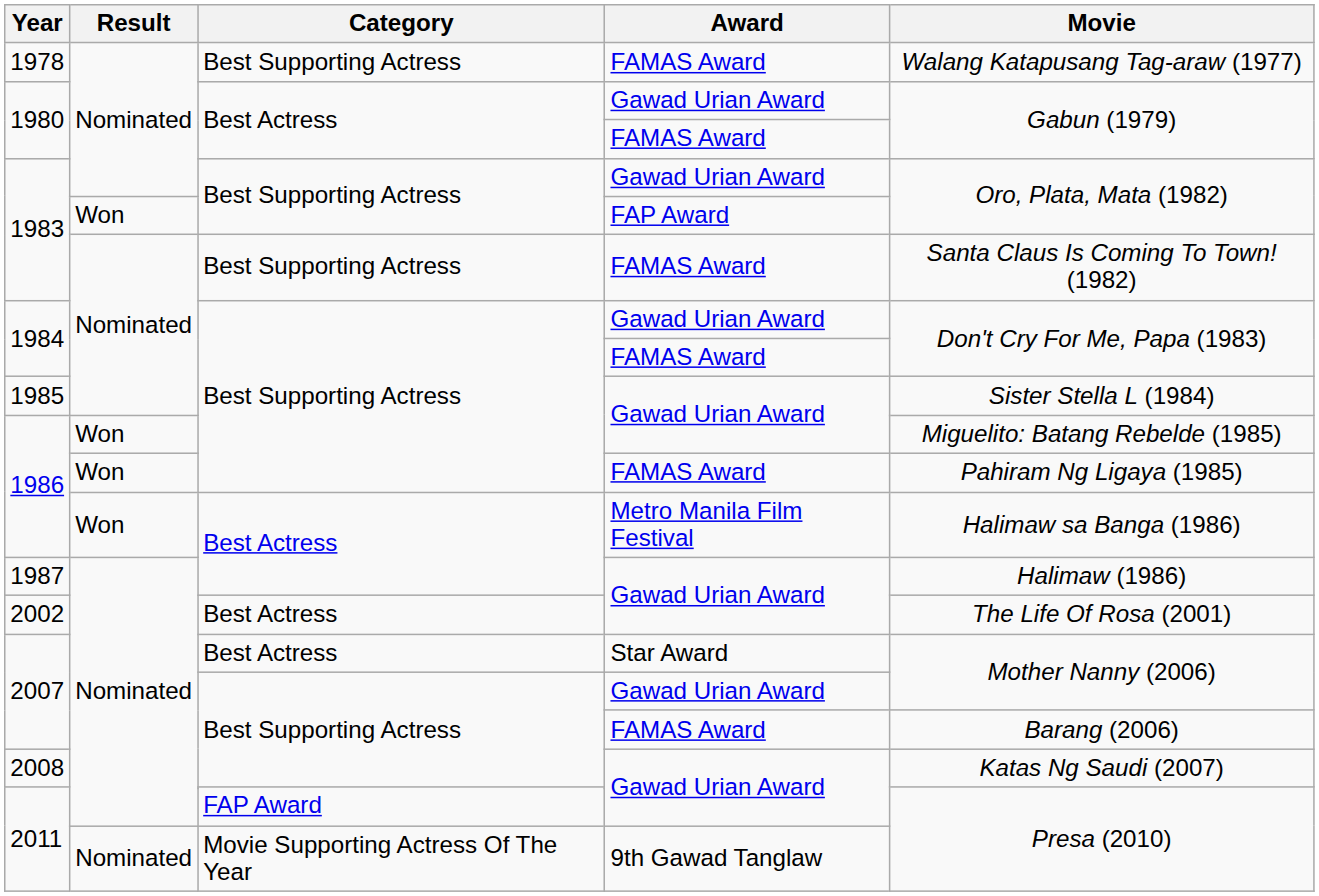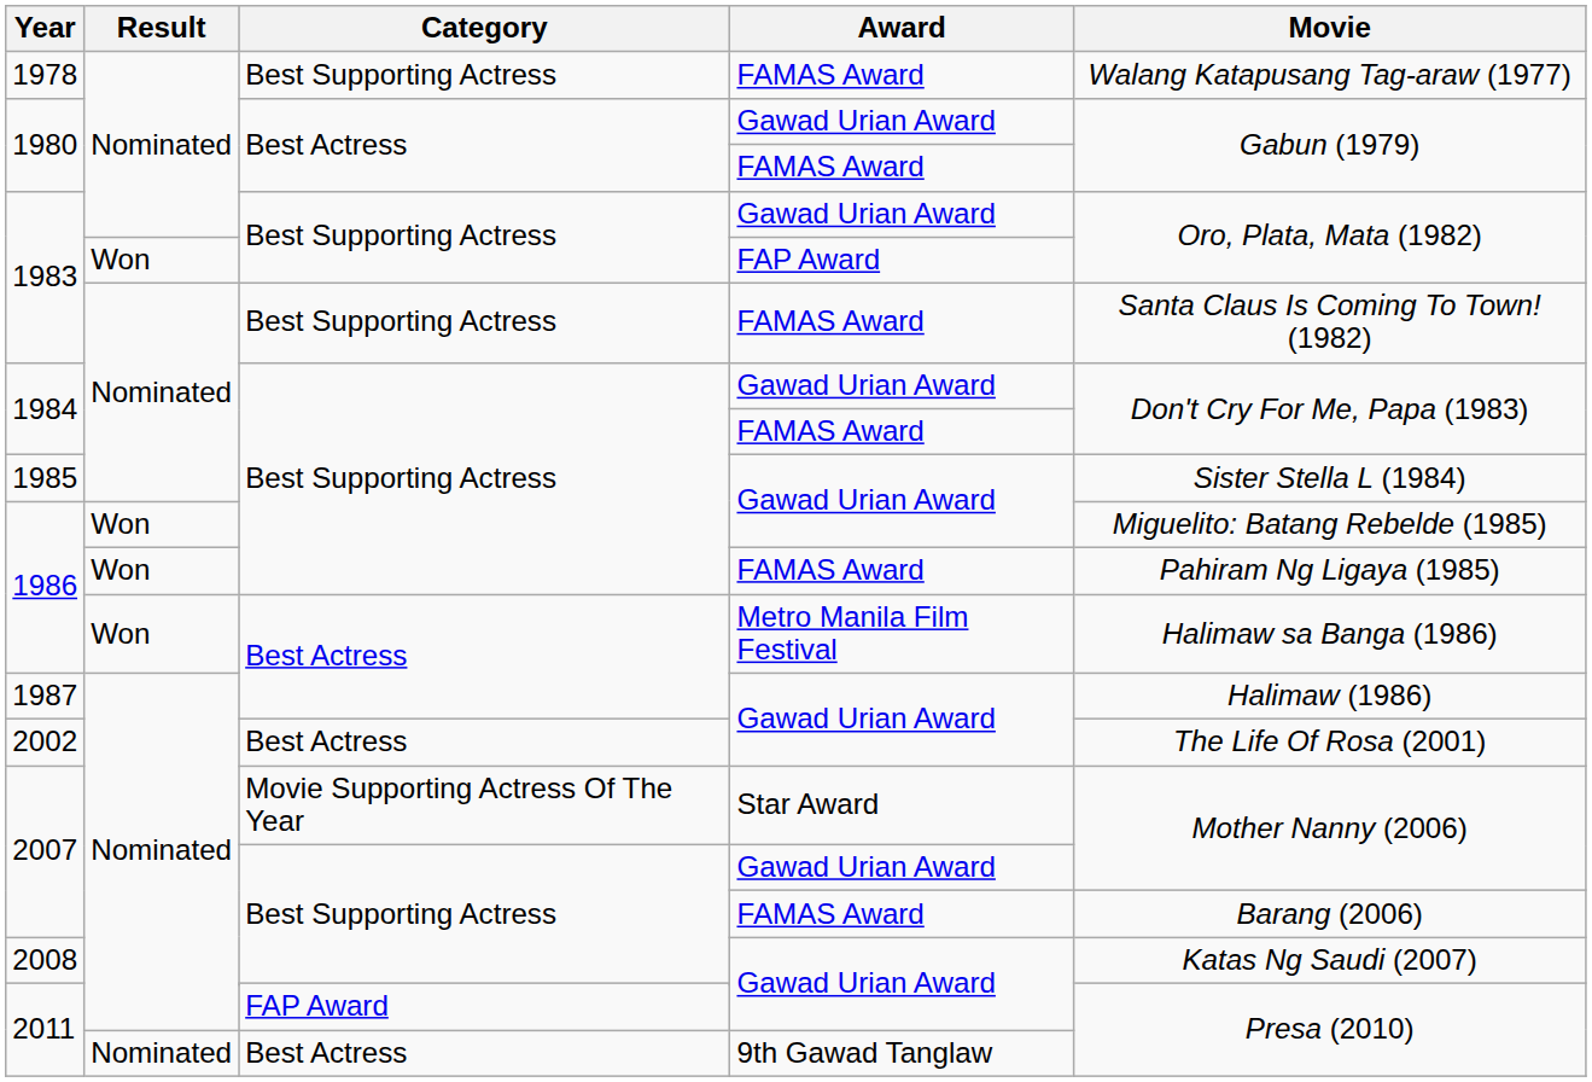2007 / Star Award | Category: Best Actress -> Movie Supporting Actress Of The Year
2011 / 9th Gawad Tanglaw | Category: Movie Supporting Actress Of The Year -> Best Actress
